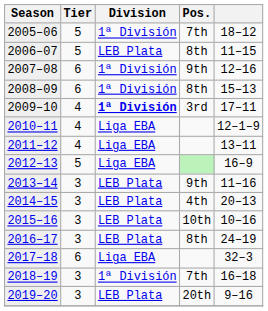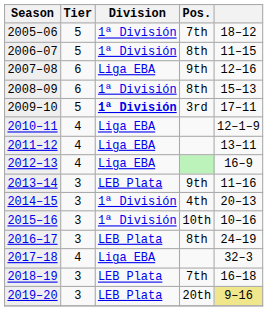2006–07 | Division: LEB Plata -> 1ª División
2007–08 | Division: 1ª División -> Liga EBA
2009–10 | Tier: 4 -> 5
2012–13 | Tier: 5 -> 4
2014–15 | Division: LEB Plata -> 1ª División
2015–16 | Division: LEB Plata -> 1ª División
2017–18 | Tier: 6 -> 4
2018–19 | Division: 1ª División -> LEB Plata
2019–20 | column 5: no background -> khaki background
